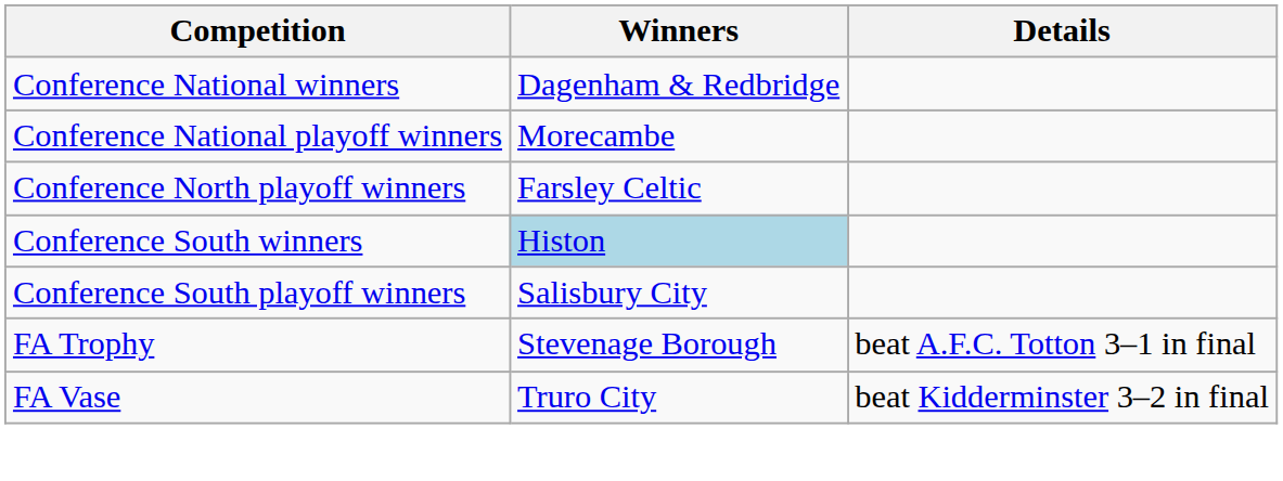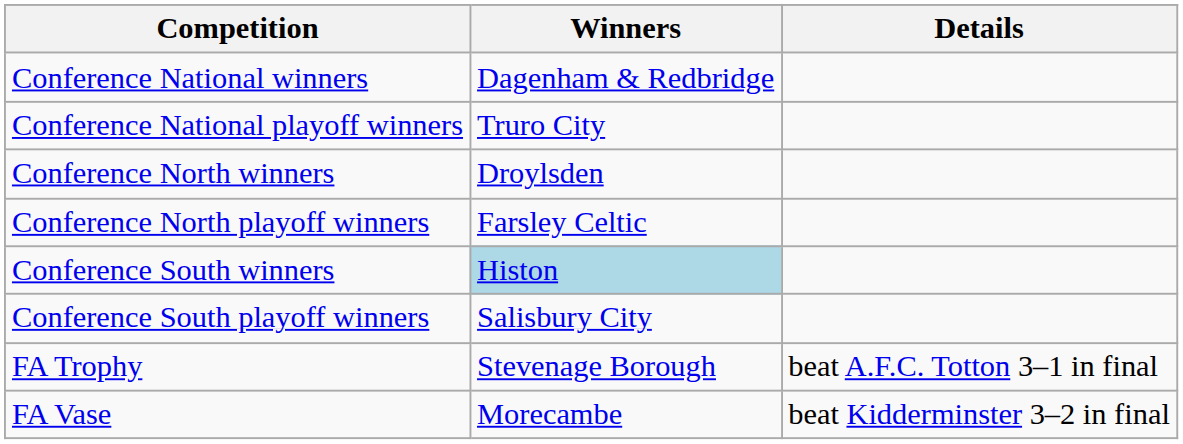Conference National playoff winners | Winners: Morecambe -> Truro City
+ row: Conference North winners | Droylsden
FA Vase | Winners: Truro City -> Morecambe
